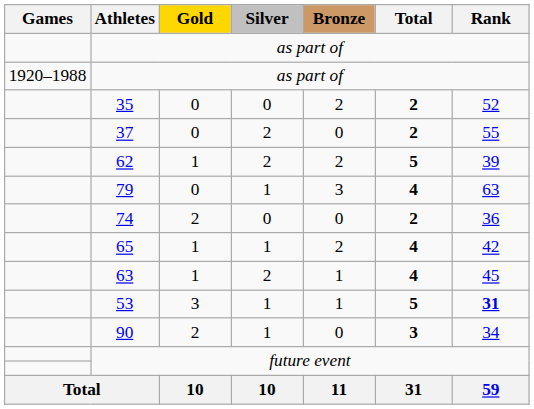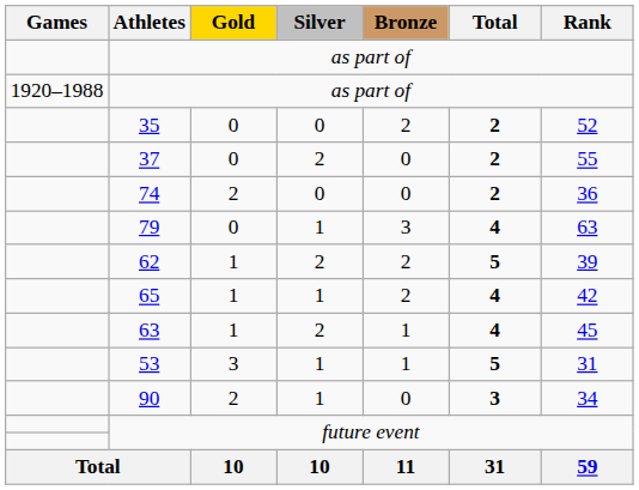rows swapped: 74 <-> 62
53 | Rank: bold -> normal
